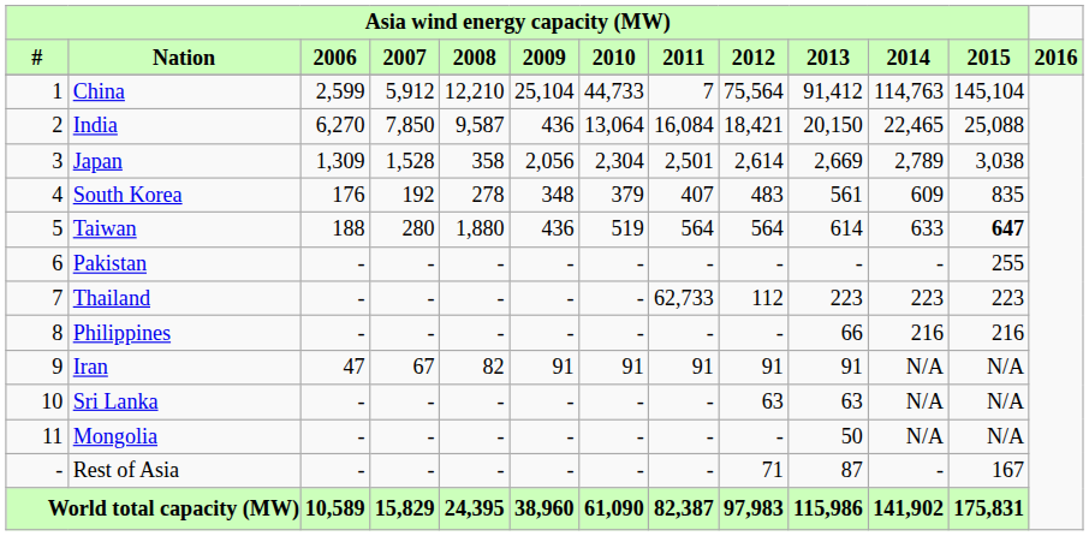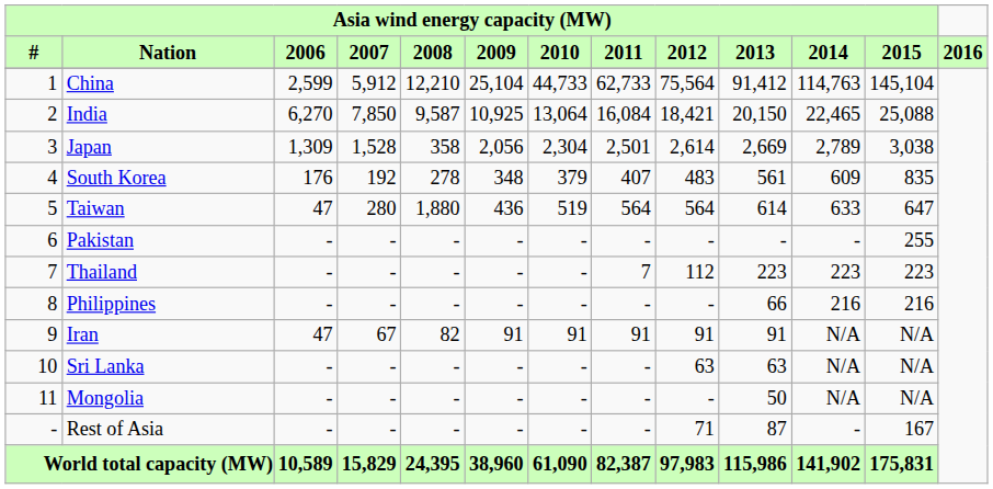China | Asia wind energy capacity (MW) / 2011: 7 -> 62,733
India | Asia wind energy capacity (MW) / 2009: 436 -> 10,925
Taiwan | Asia wind energy capacity (MW) / 2006: 188 -> 47
Taiwan | Asia wind energy capacity (MW) / 2015: bold -> normal
Thailand | Asia wind energy capacity (MW) / 2011: 62,733 -> 7
